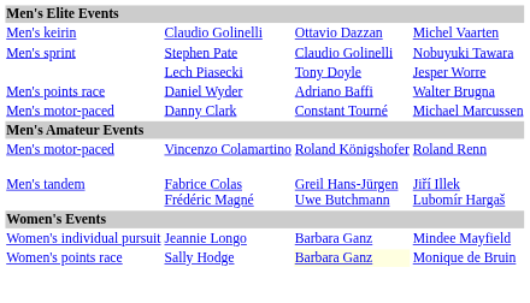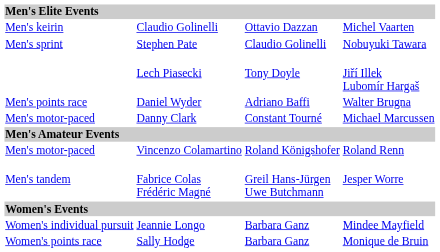Lech Piasecki | column 4: Jesper Worre -> Jiří Illek Lubomír Hargaš
Fabrice Colas Frédéric Magné | column 4: Jiří Illek Lubomír Hargaš -> Jesper Worre
Sally Hodge | column 3: lightyellow background -> no background
